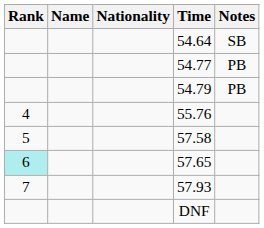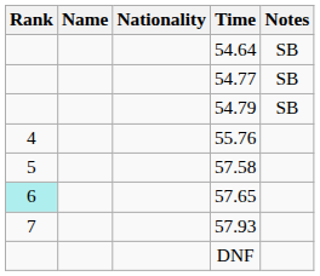54.77 | Notes: PB -> SB
54.79 | Notes: PB -> SB
